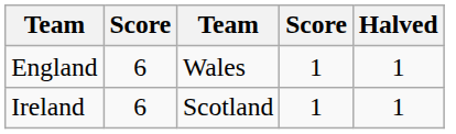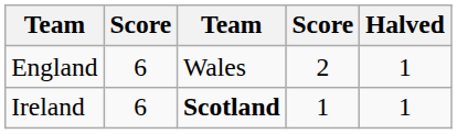England | column 4: 1 -> 2
Ireland | column 3: normal -> bold
